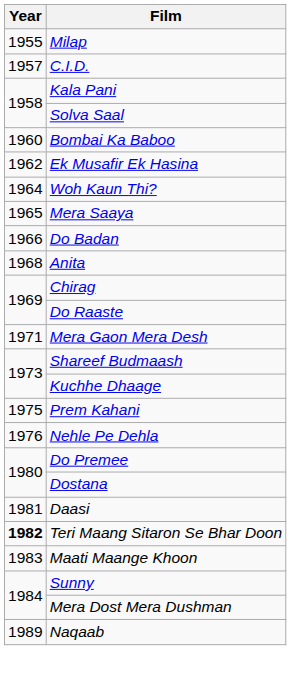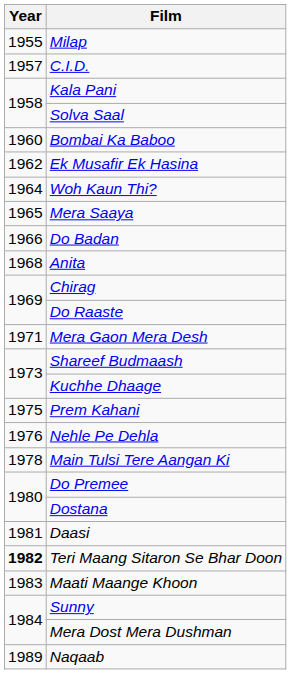+ row: 1978 | Main Tulsi Tere Aangan Ki
